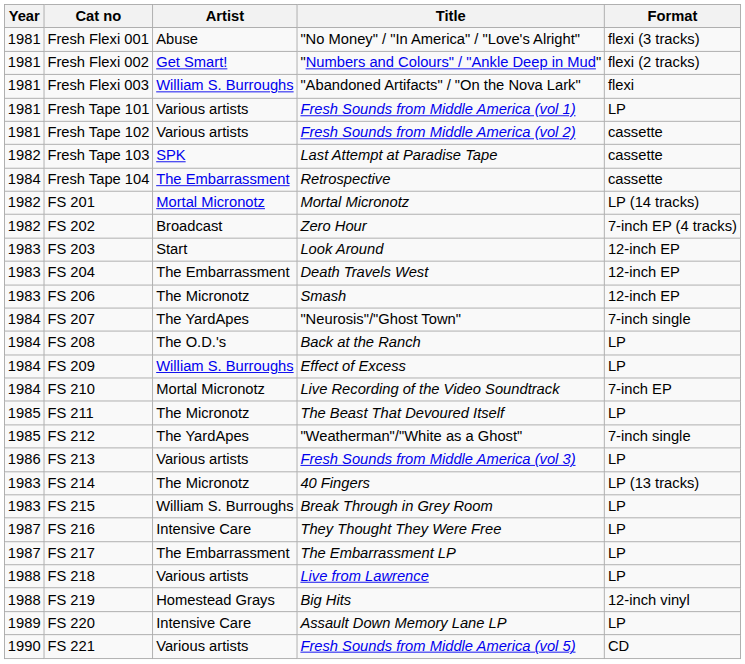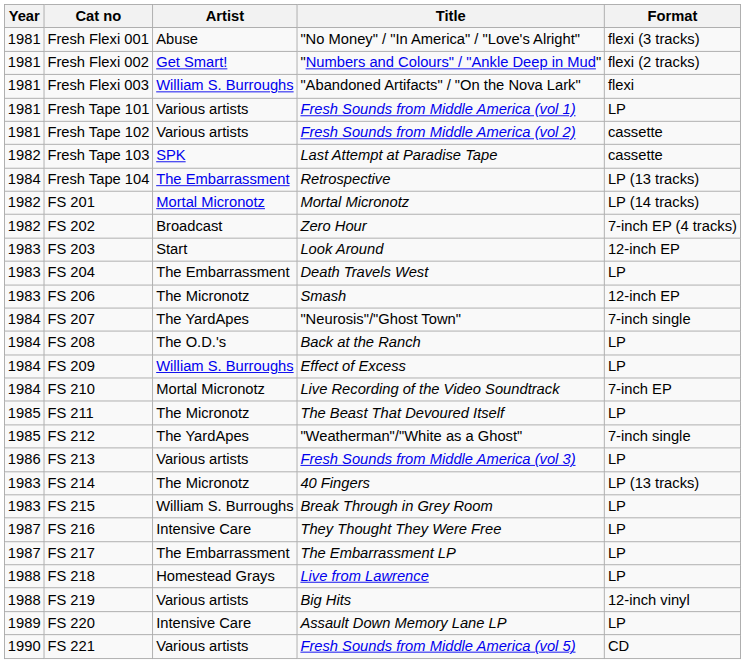Fresh Tape 104 | Format: cassette -> LP (13 tracks)
FS 204 | Format: 12-inch EP -> LP
FS 218 | Artist: Various artists -> Homestead Grays
FS 219 | Artist: Homestead Grays -> Various artists
